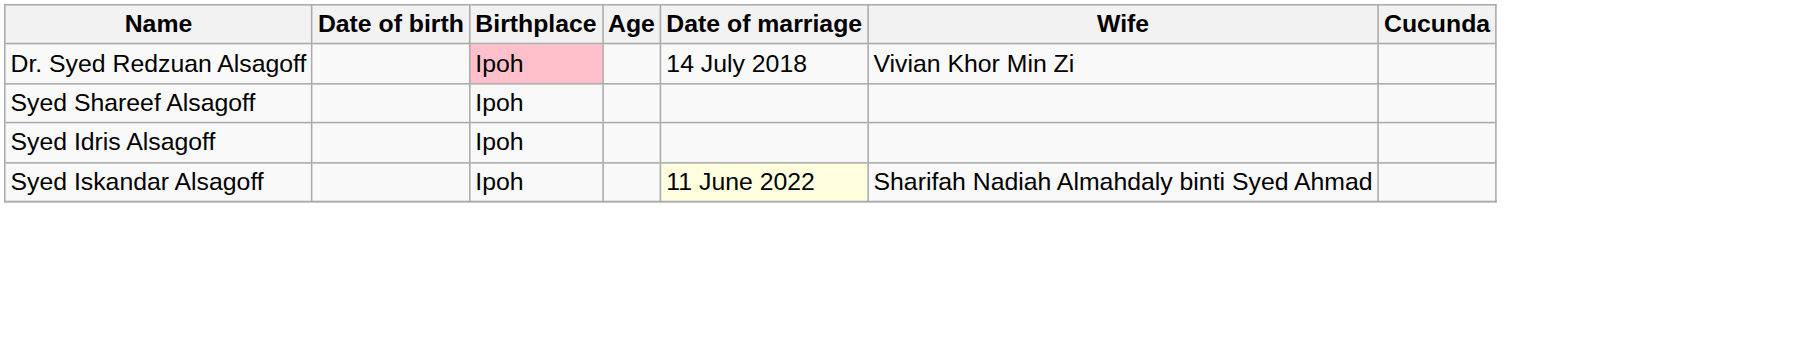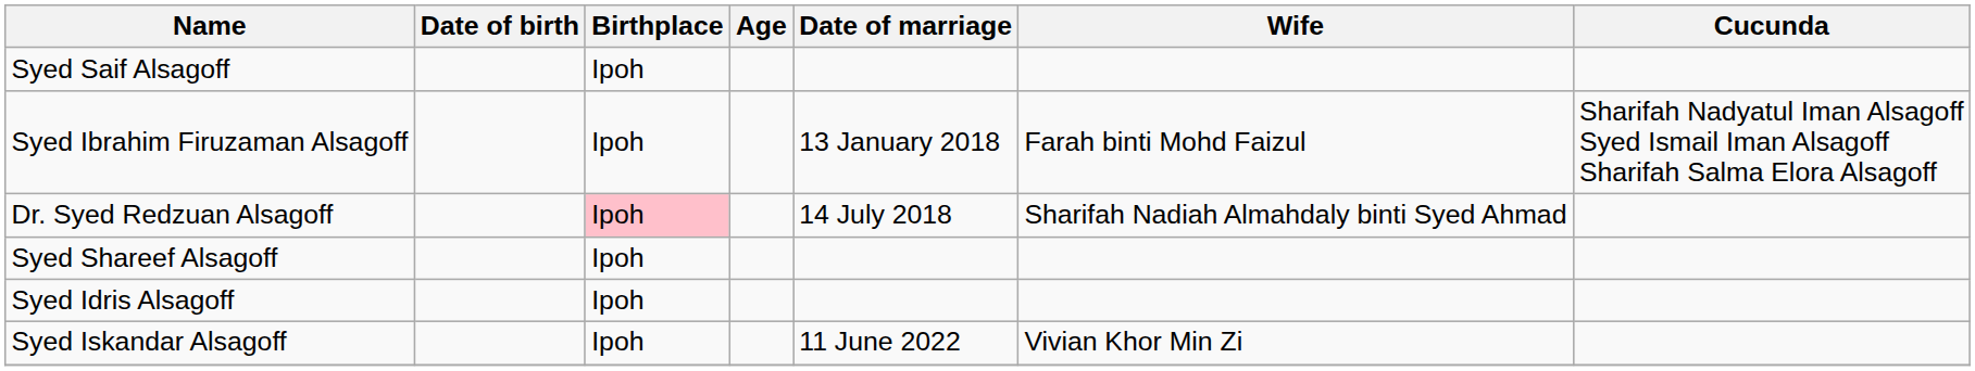+ row: Syed Saif Alsagoff | Ipoh
+ row: Syed Ibrahim Firuzaman Alsagoff | Ipoh | 13 January 2018 | Farah binti Mohd Faizul | Sharifah Nadyatul Iman Alsagoff Syed Ismail Iman Alsagoff Sharifah Salma Elora Alsagoff
Dr. Syed Redzuan Alsagoff | Wife: Vivian Khor Min Zi -> Sharifah Nadiah Almahdaly binti Syed Ahmad
Syed Iskandar Alsagoff | Date of marriage: lightyellow background -> no background
Syed Iskandar Alsagoff | Wife: Sharifah Nadiah Almahdaly binti Syed Ahmad -> Vivian Khor Min Zi
